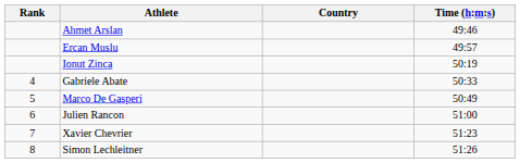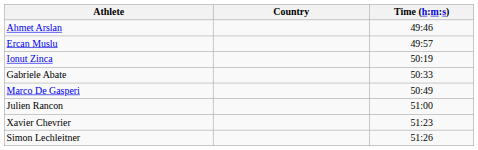- column: Rank | 4 | 5 | 6 | 7 | 8
